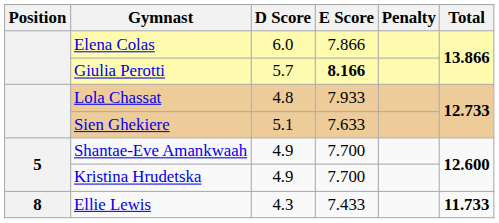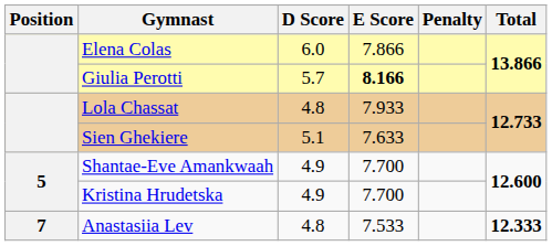+ row: 7 | Anastasiia Lev | 4.8 | 7.533 | 12.333
- row: 8 | Ellie Lewis | 4.3 | 7.433 | 11.733
